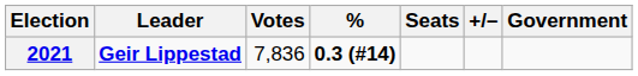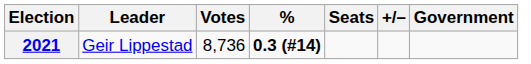2021 | Leader: bold -> normal
2021 | Votes: 7,836 -> 8,736
